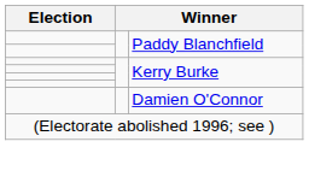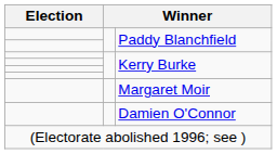+ row: Margaret Moir
